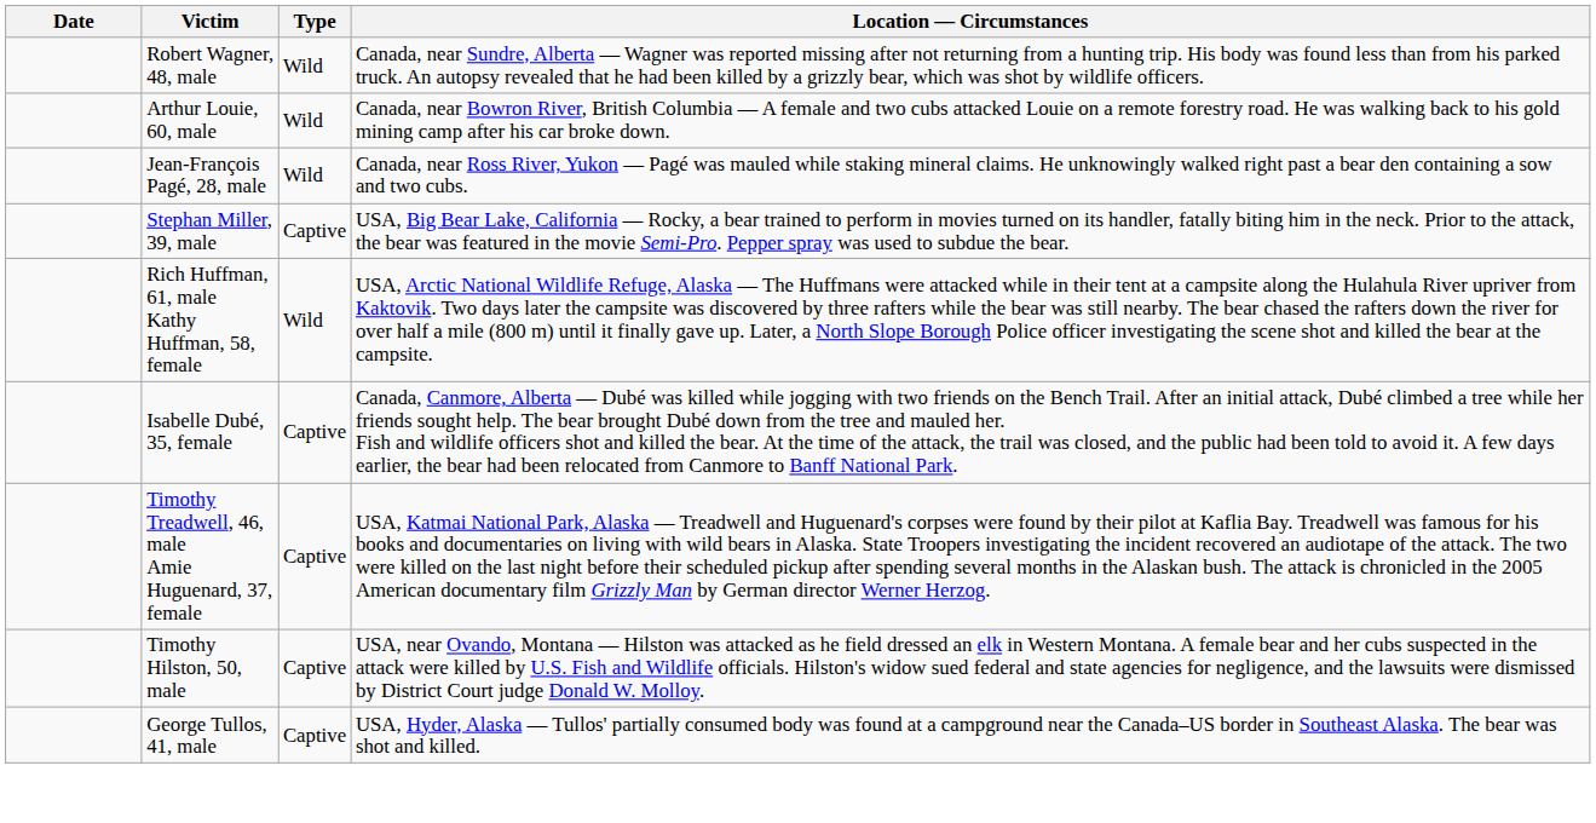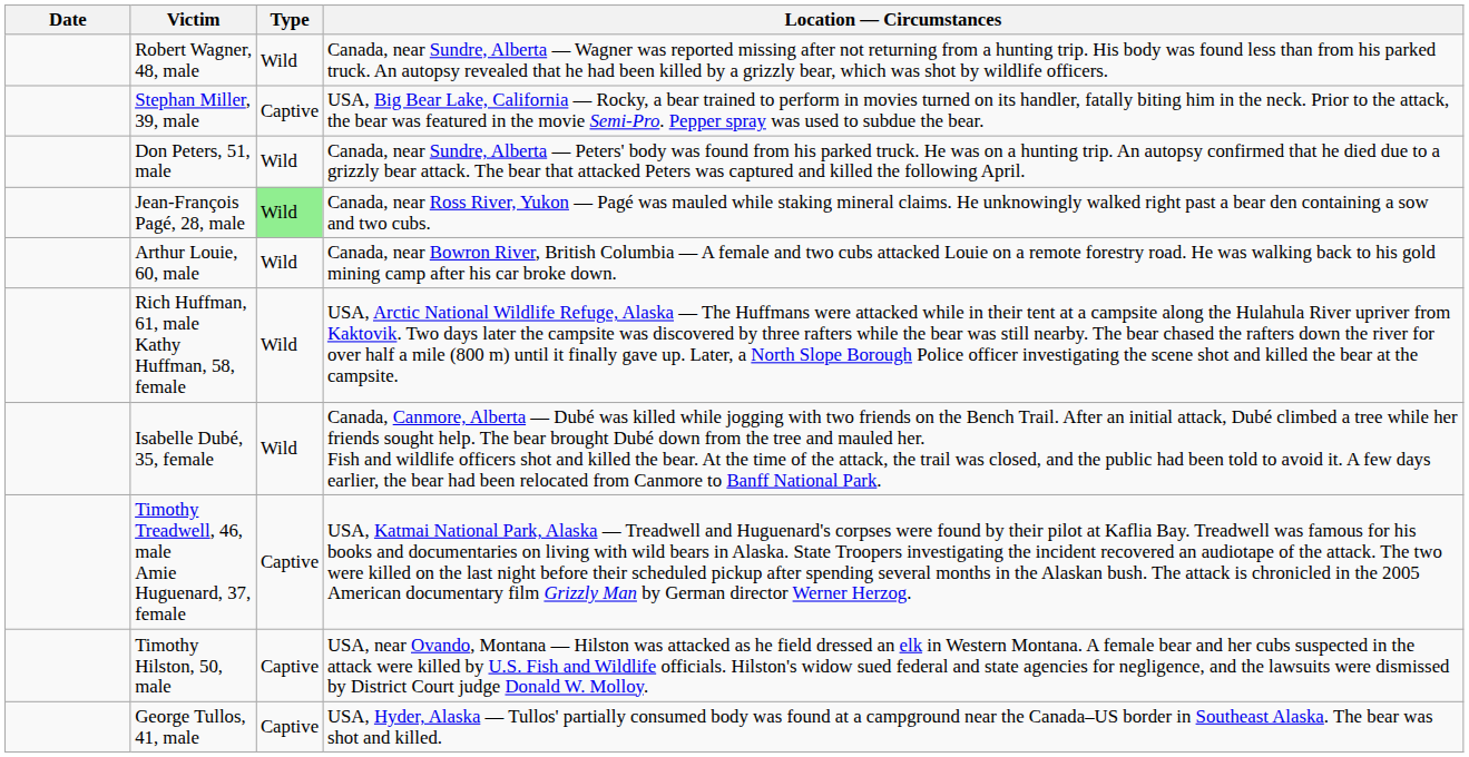rows swapped: Stephan Miller, 39, male <-> Arthur Louie, 60, male
+ row: Don Peters, 51, male | Wild | Canada, near Sundre, Alberta — Peters' body was found from his parked truck. He was on a hunting trip. An autopsy confirmed that he died due to a grizzly bear attack. The bear that attacked Peters was captured and killed the following April.
Jean-François Pagé, 28, male | Type: no background -> lightgreen background
Isabelle Dubé, 35, female | Type: Captive -> Wild
